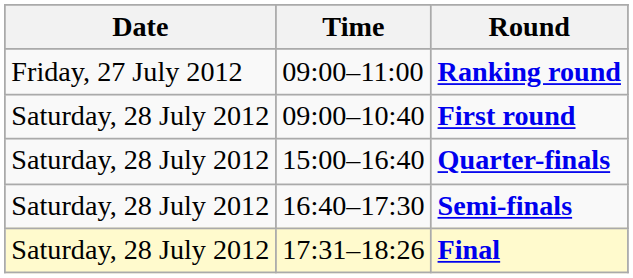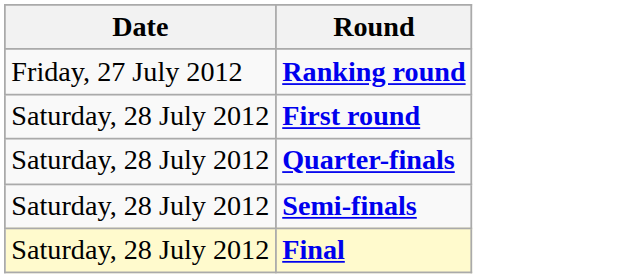- column: Time | 09:00–11:00 | 09:00–10:40 | 15:00–16:40 | 16:40–17:30 | 17:31–18:26
